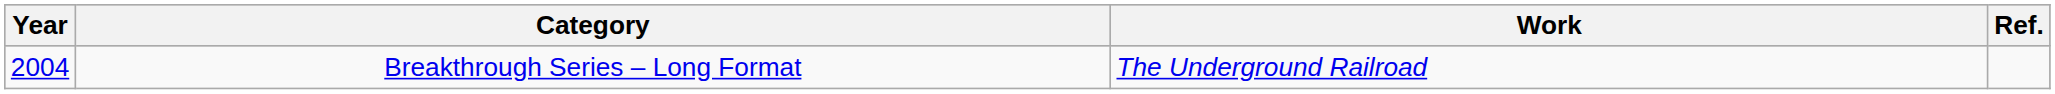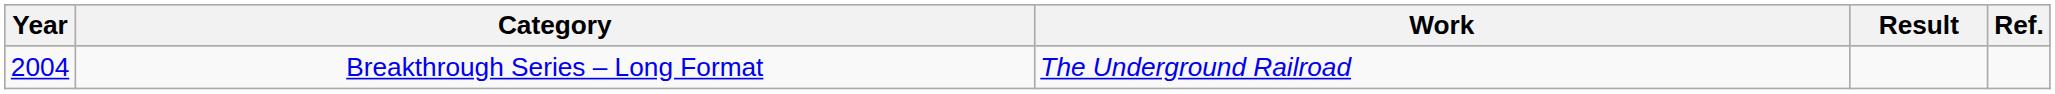+ column: Result
